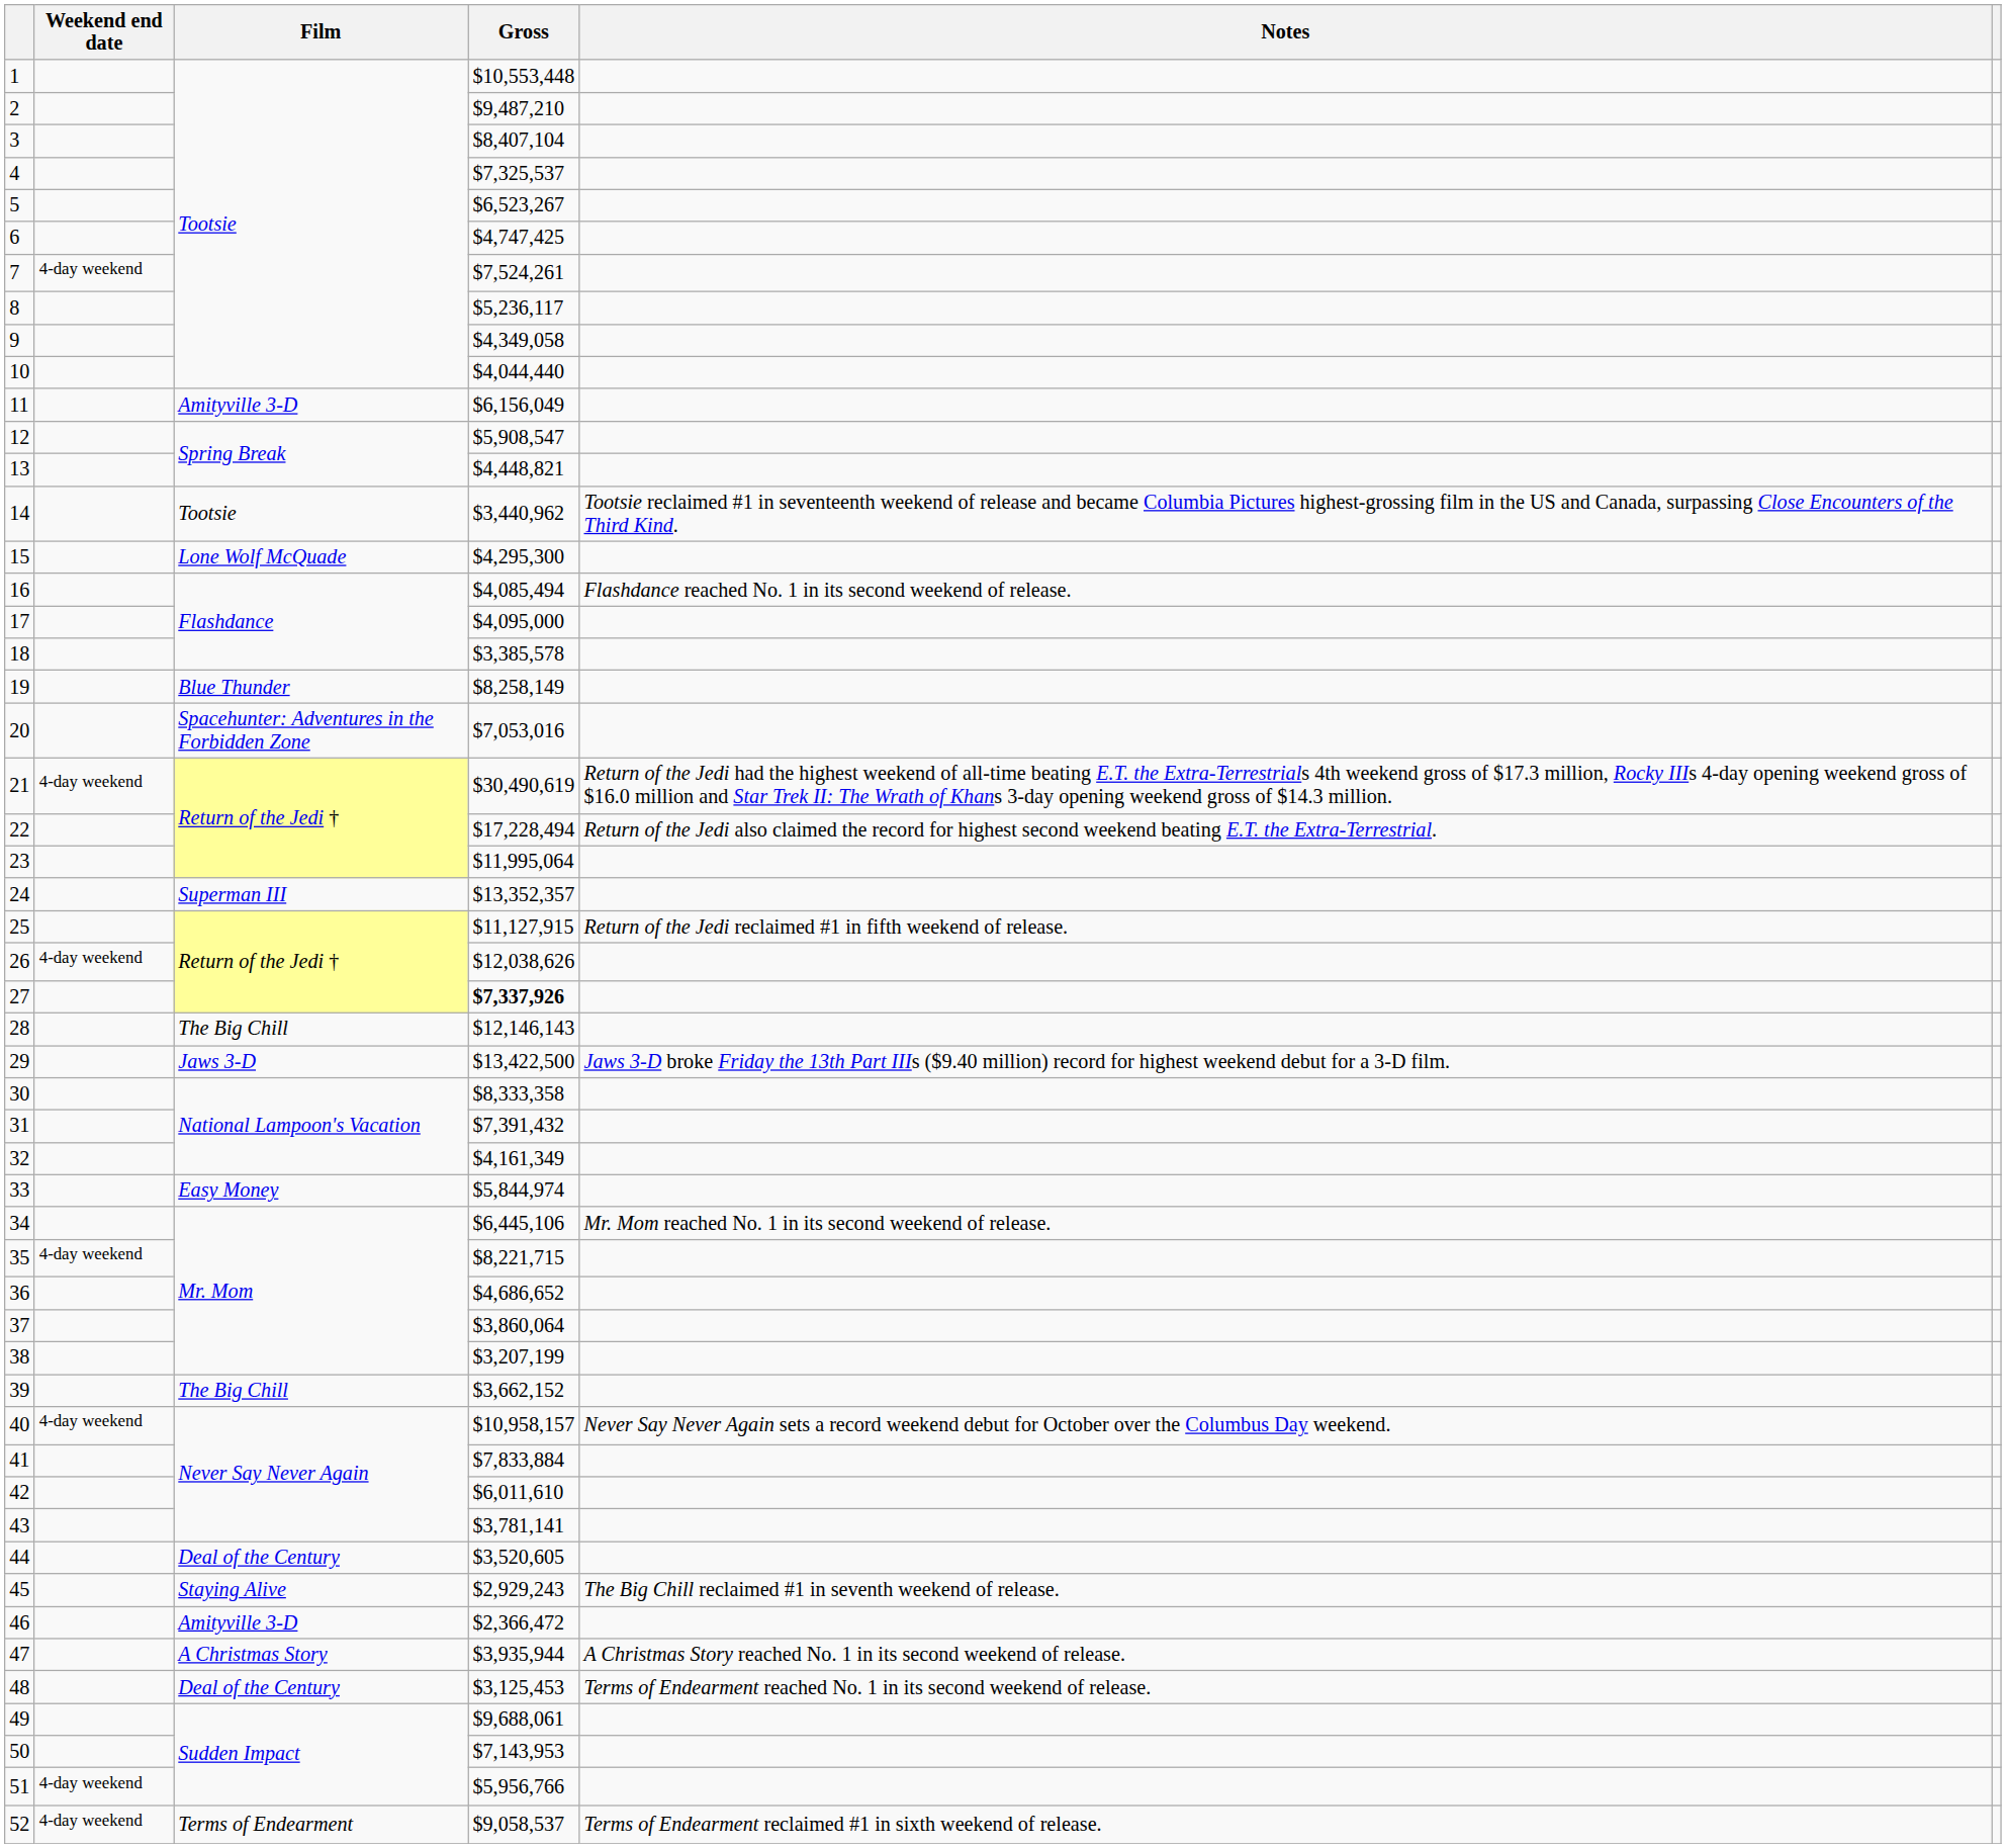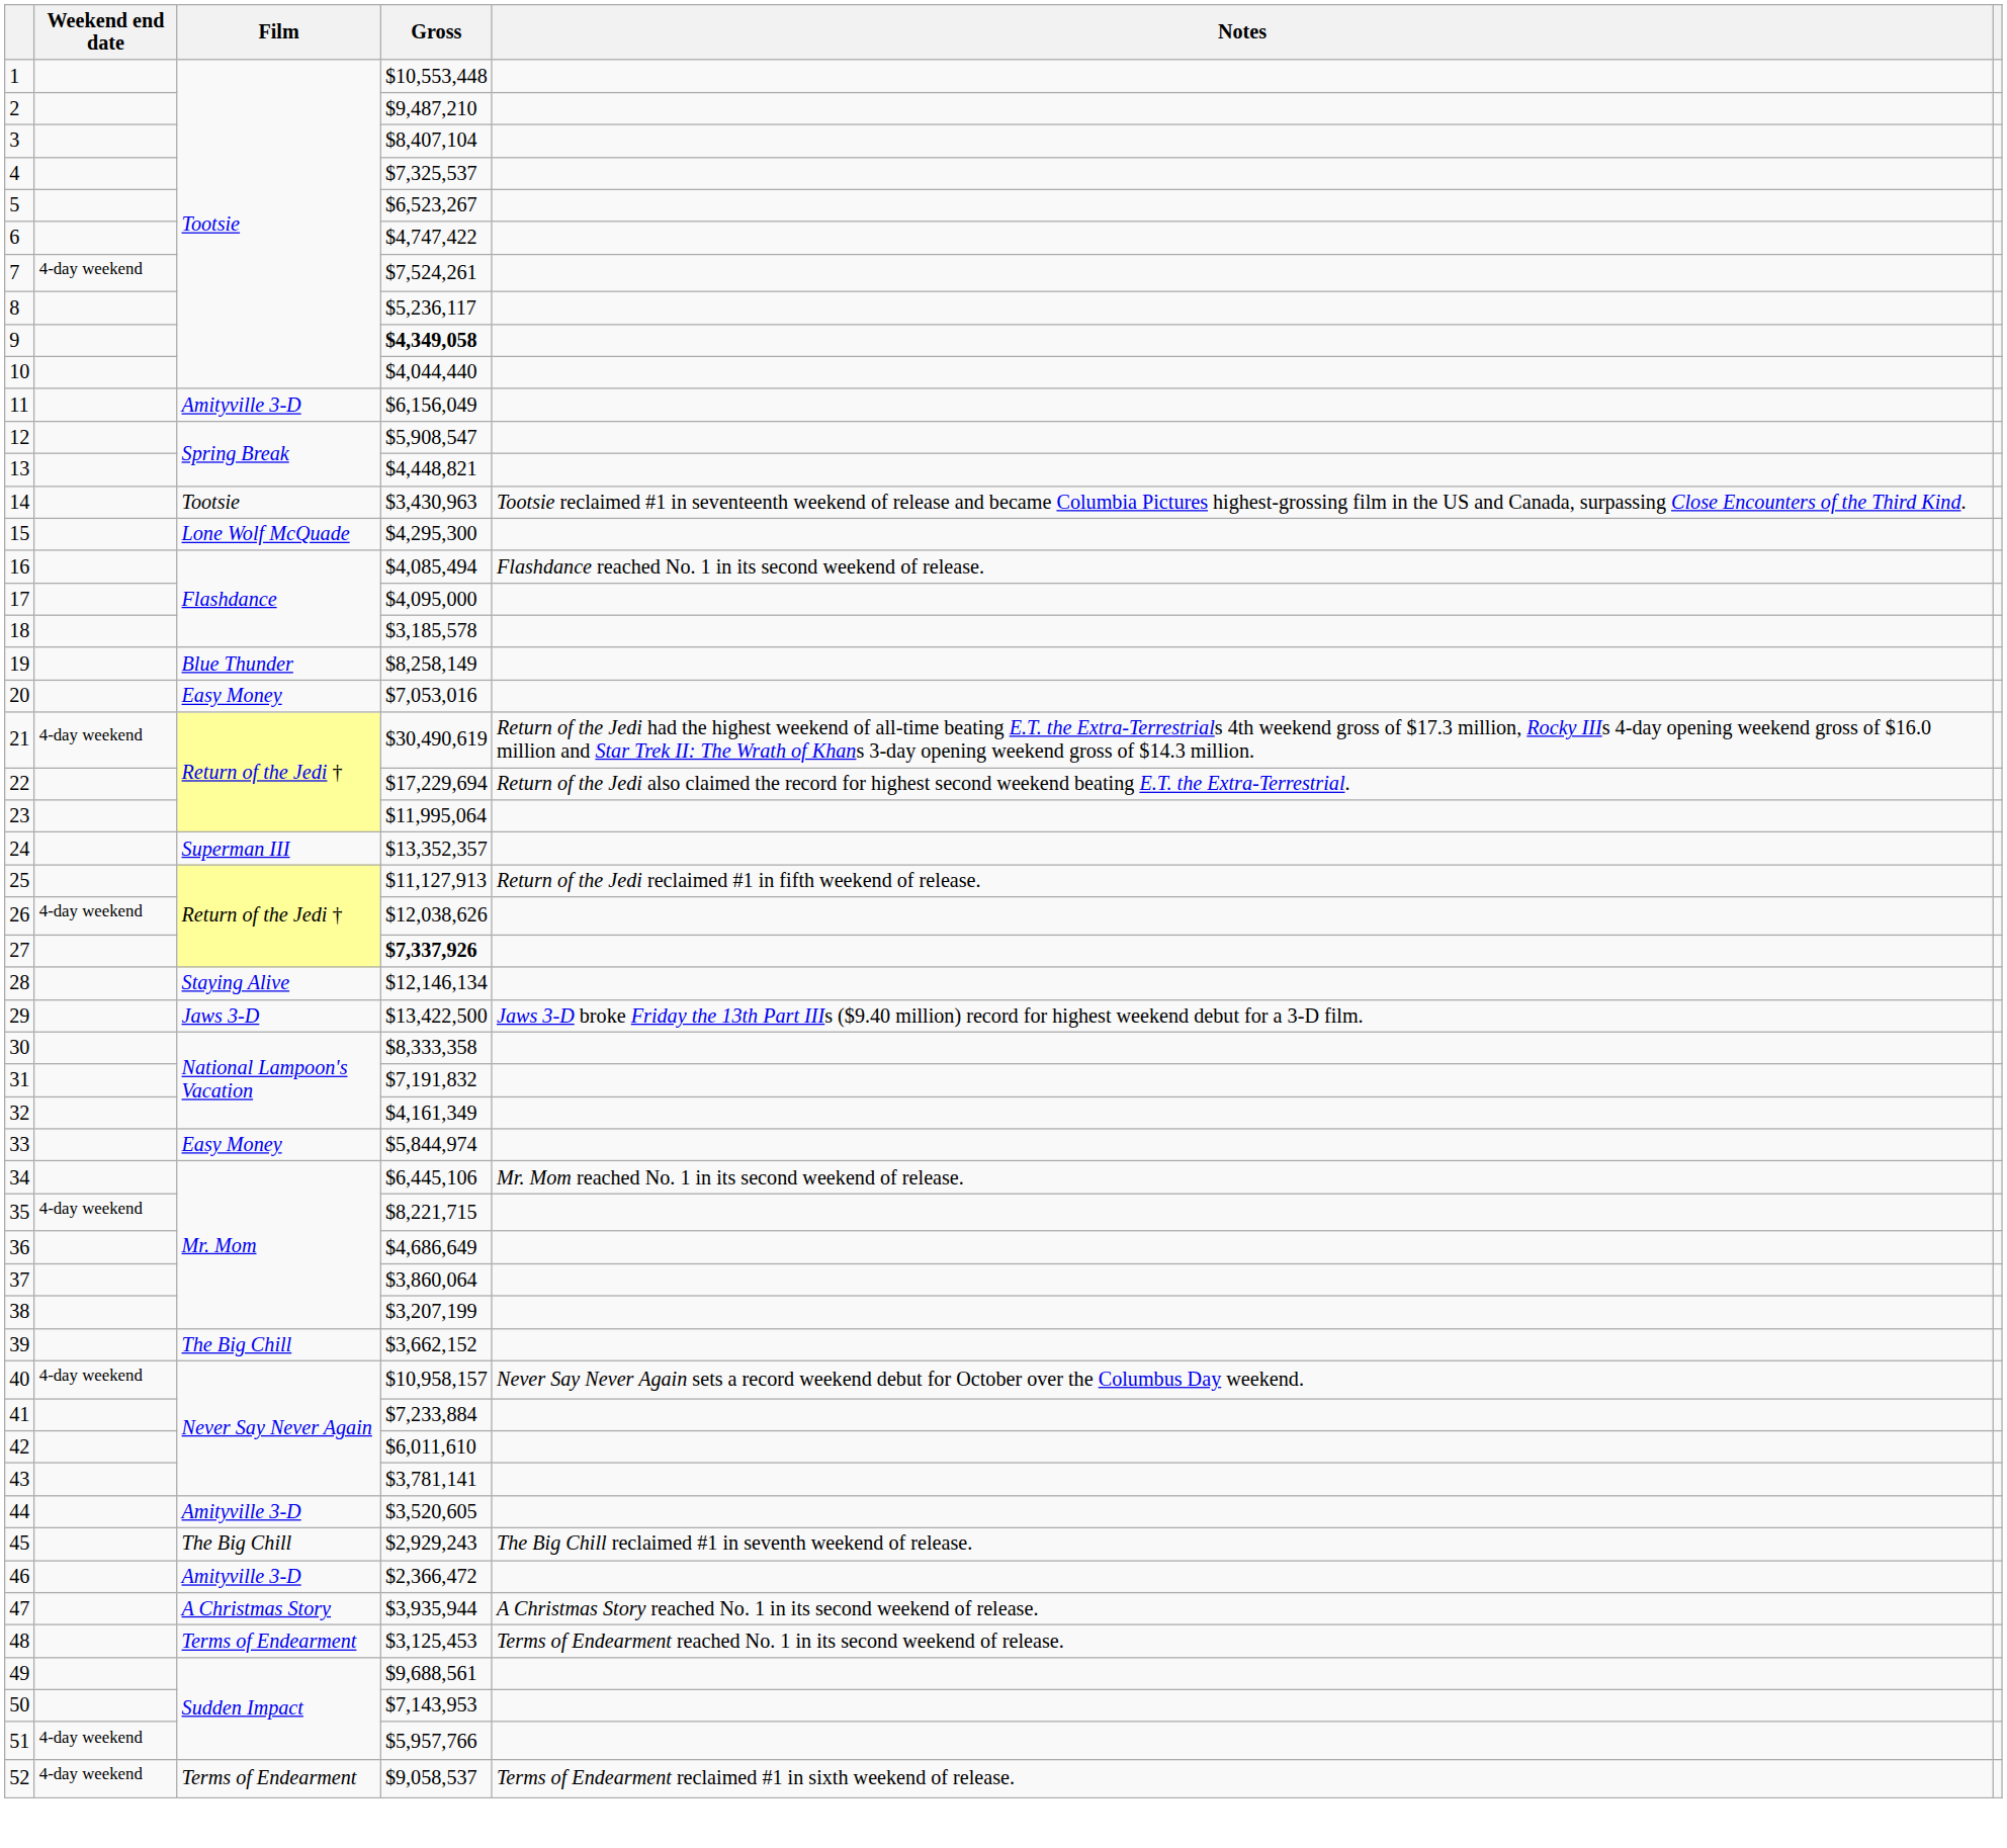6 | Gross: $4,747,425 -> $4,747,422
9 | Gross: normal -> bold
14 | Gross: $3,440,962 -> $3,430,963
18 | Gross: $3,385,578 -> $3,185,578
20 | Film: Spacehunter: Adventures in the Forbidden Zone -> Easy Money
22 | Gross: $17,228,494 -> $17,229,694
25 | Gross: $11,127,915 -> $11,127,913
28 | Film: The Big Chill -> Staying Alive
28 | Gross: $12,146,143 -> $12,146,134
31 | Gross: $7,391,432 -> $7,191,832
36 | Gross: $4,686,652 -> $4,686,649
41 | Gross: $7,833,884 -> $7,233,884
44 | Film: Deal of the Century -> Amityville 3-D
45 | Film: Staying Alive -> The Big Chill
48 | Film: Deal of the Century -> Terms of Endearment
49 | Gross: $9,688,061 -> $9,688,561
51 | Gross: $5,956,766 -> $5,957,766
